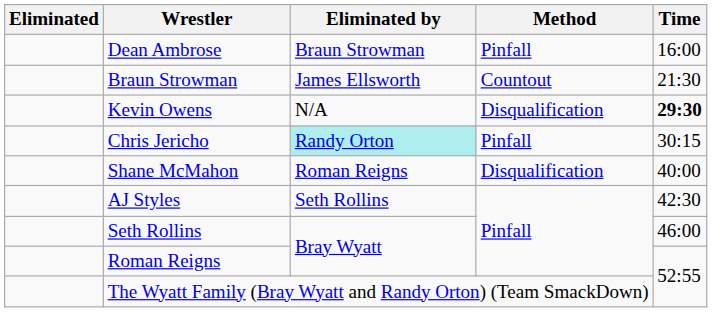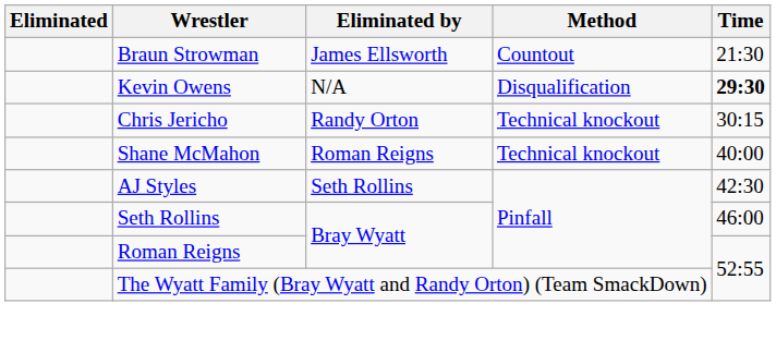- row: Dean Ambrose | Braun Strowman | Pinfall | 16:00
Chris Jericho | Eliminated by: paleturquoise background -> no background
Chris Jericho | Method: Pinfall -> Technical knockout
Shane McMahon | Method: Disqualification -> Technical knockout
